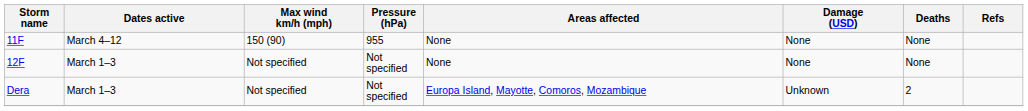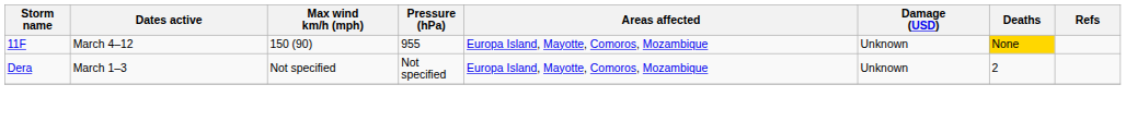11F | Areas affected: None -> Europa Island, Mayotte, Comoros, Mozambique
11F | Damage (USD): None -> Unknown
11F | Deaths: no background -> gold background
- row: 12F | March 1–3 | Not specified | Not specified | None | None | None
